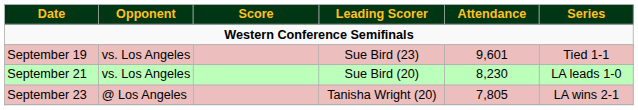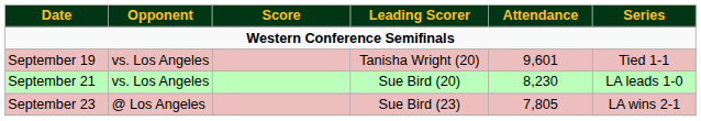September 19 | Leading Scorer: Sue Bird (23) -> Tanisha Wright (20)
September 23 | Leading Scorer: Tanisha Wright (20) -> Sue Bird (23)
